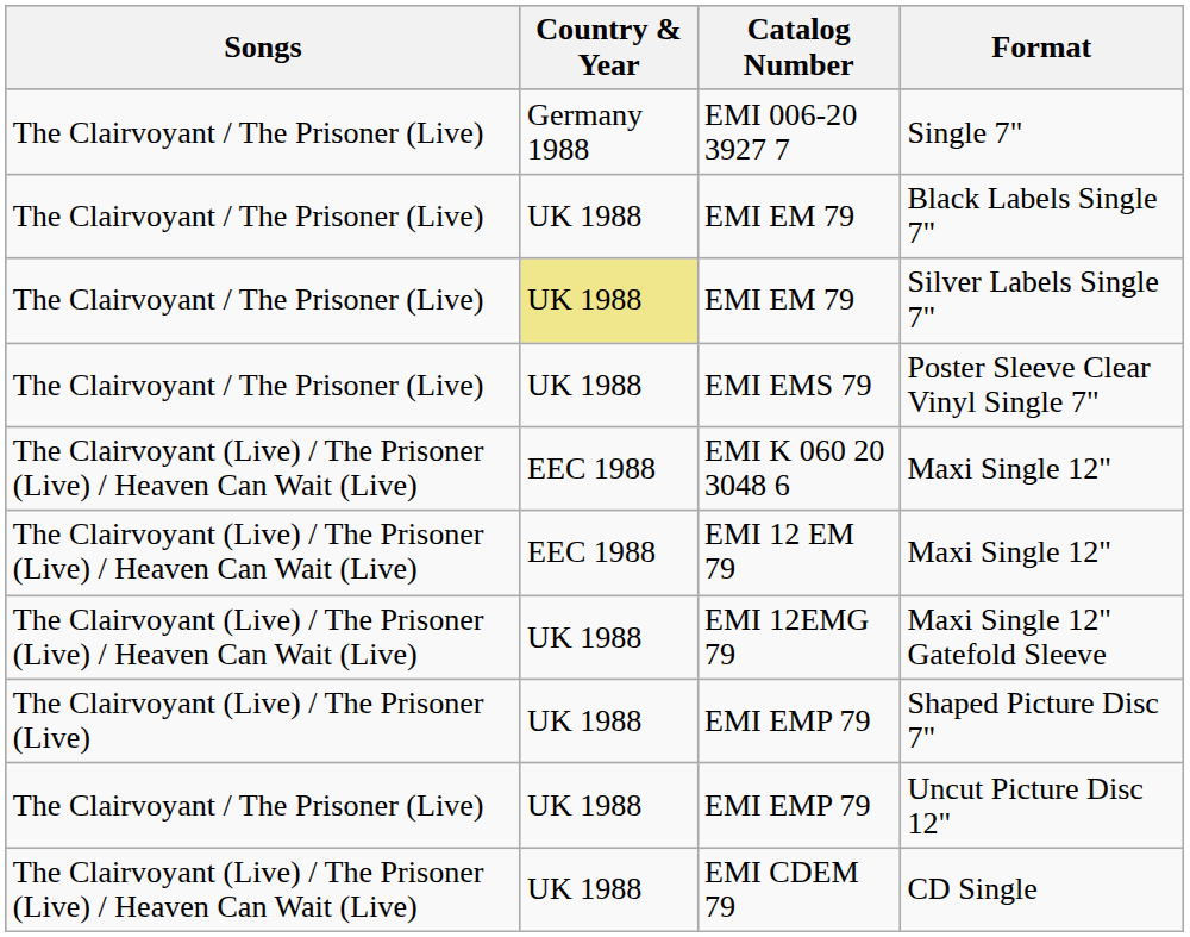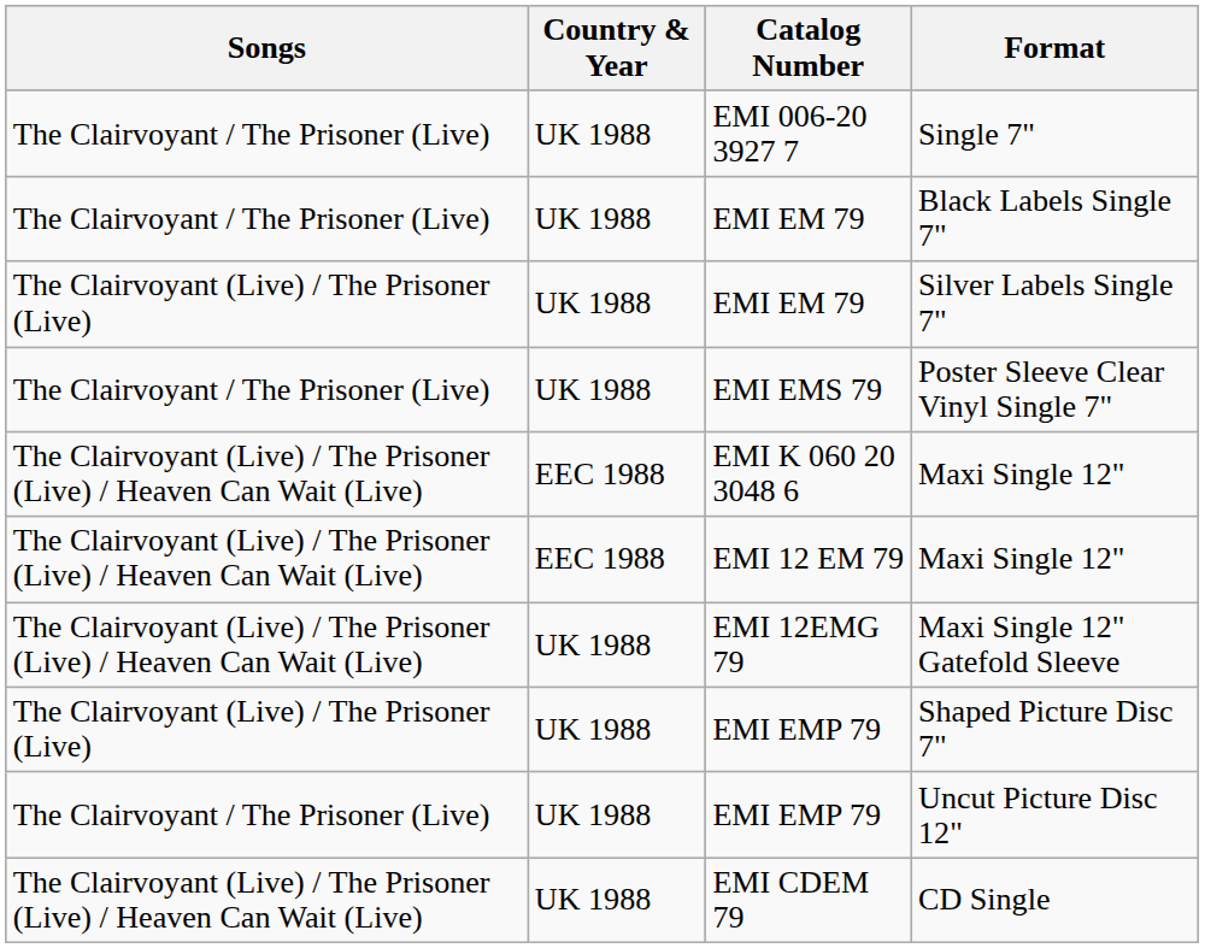Single 7" | Country & Year: Germany 1988 -> UK 1988
Silver Labels Single 7" | Songs: The Clairvoyant / The Prisoner (Live) -> The Clairvoyant (Live) / The Prisoner (Live)
Silver Labels Single 7" | Country & Year: khaki background -> no background
